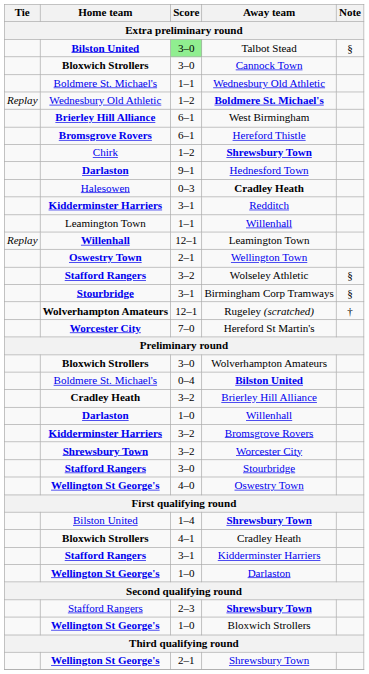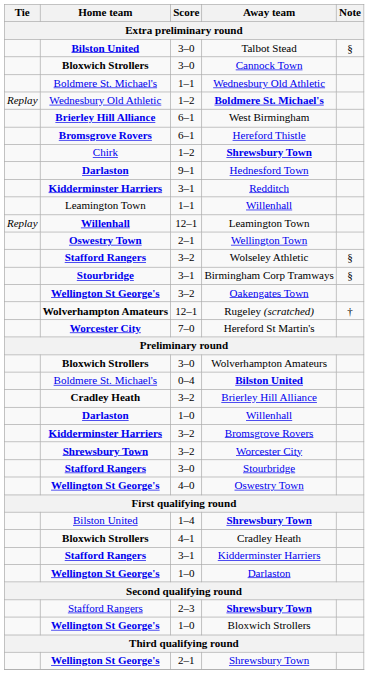Talbot Stead | Score: lightgreen background -> no background
- row: Halesowen | 0–3 | Cradley Heath
+ row: Wellington St George's | 3–2 | Oakengates Town
